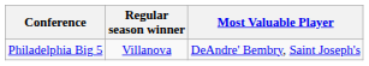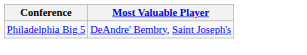- column: Regular season winner | Villanova
